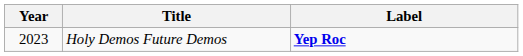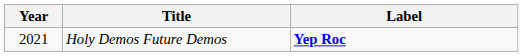Holy Demos Future Demos | Year: 2023 -> 2021
